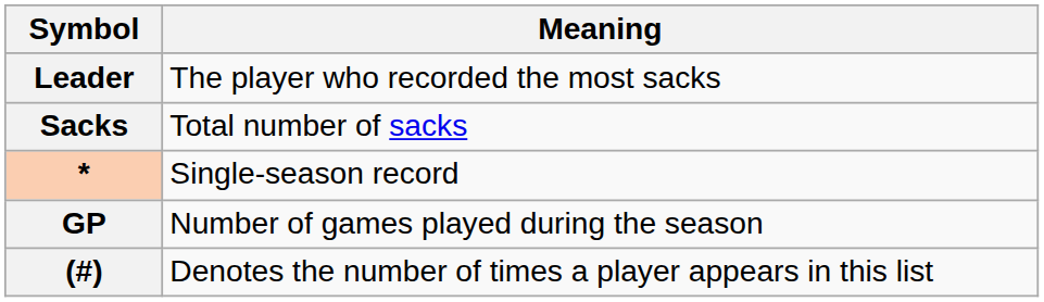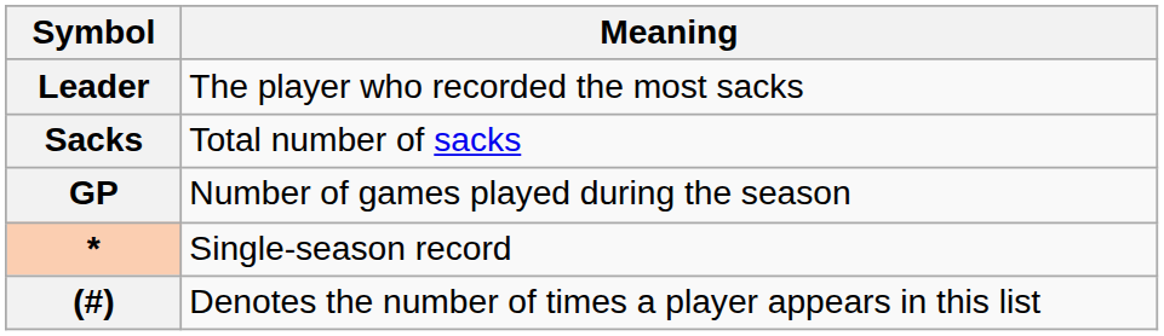rows swapped: GP <-> *
